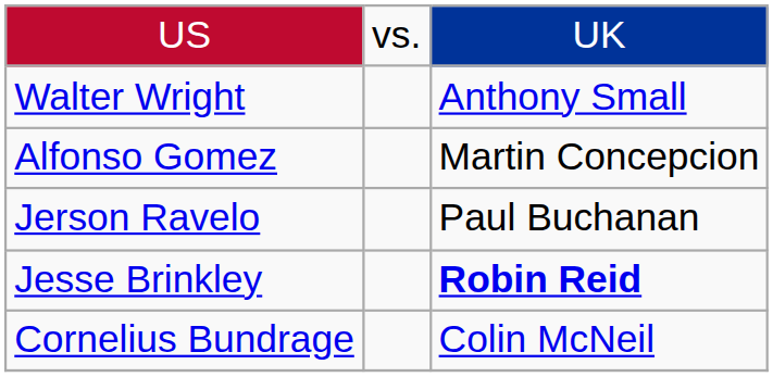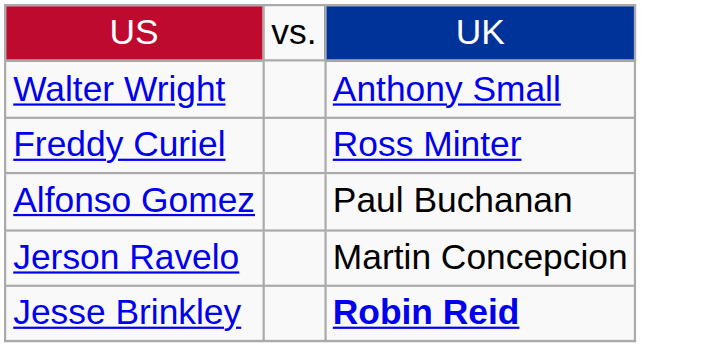+ row: Freddy Curiel | Ross Minter
Alfonso Gomez | column 3: Martin Concepcion -> Paul Buchanan
Jerson Ravelo | column 3: Paul Buchanan -> Martin Concepcion
- row: Cornelius Bundrage | Colin McNeil
